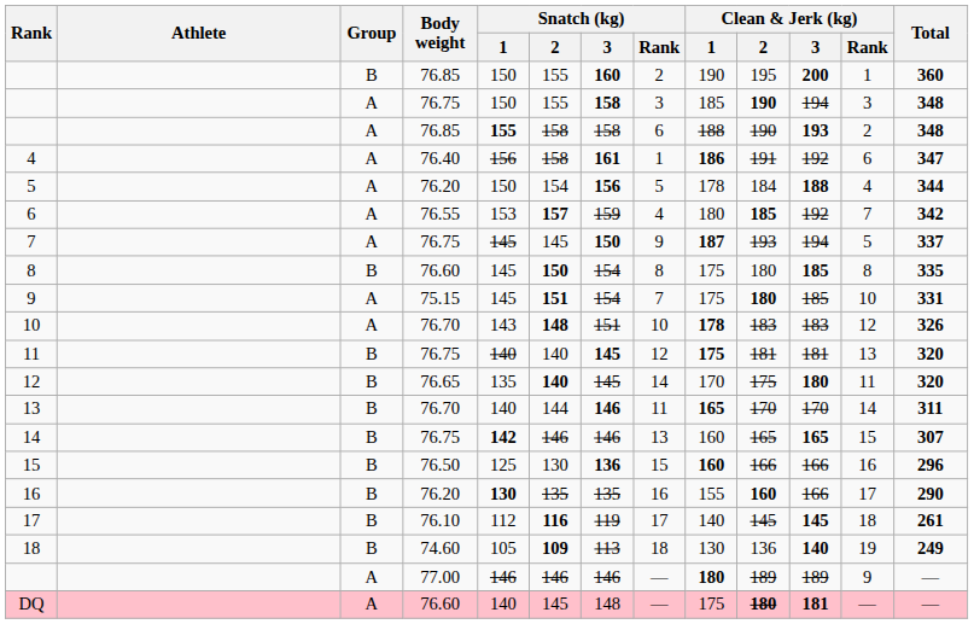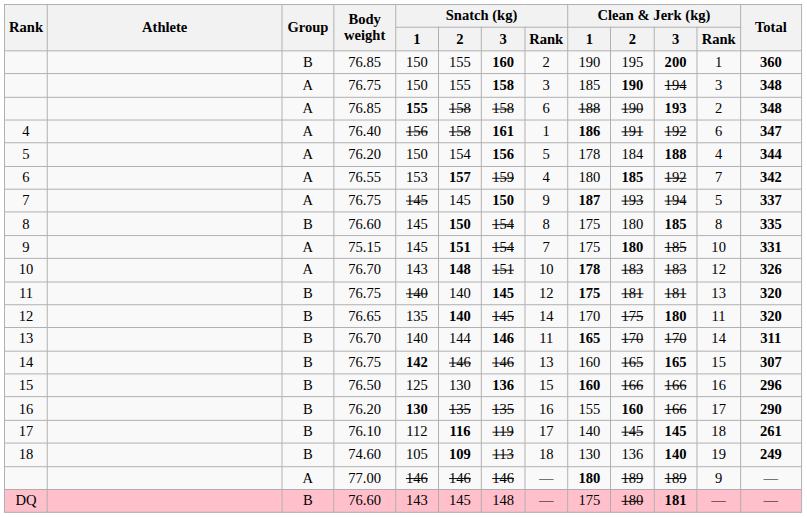DQ | Group: A -> B
DQ | Snatch (kg) / 1: 140 -> 143
DQ | Clean & Jerk (kg) / 2: bold -> normal
